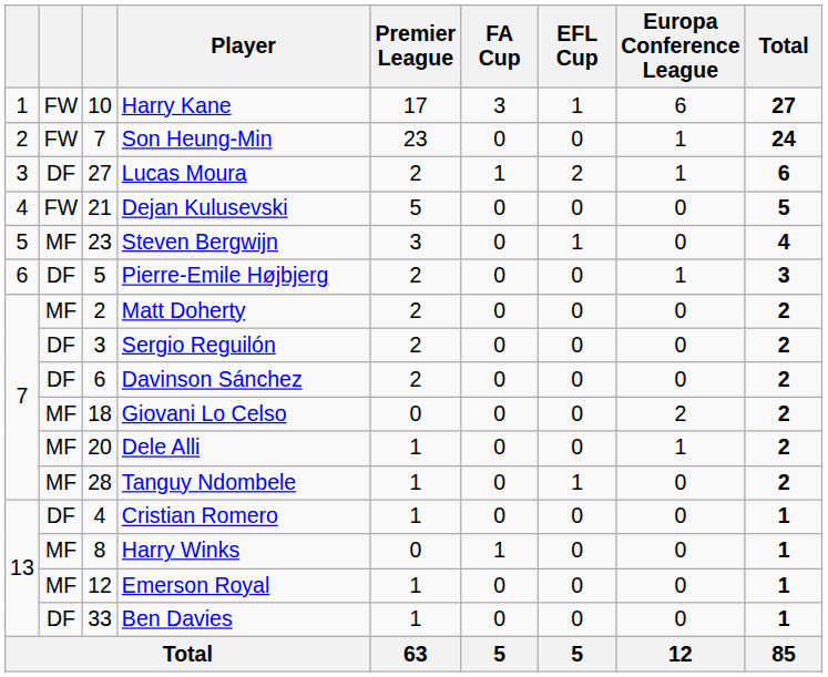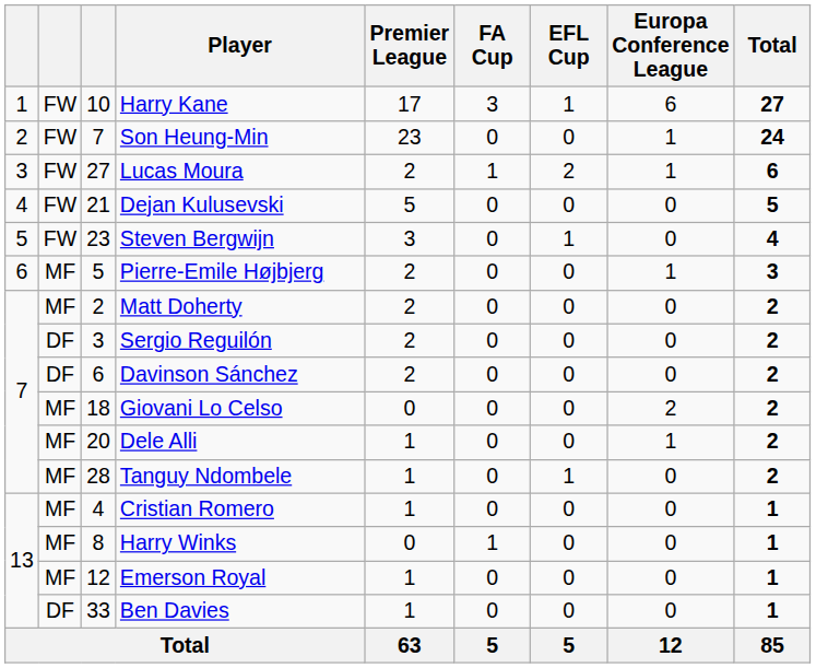Lucas Moura | column 2: DF -> FW
Steven Bergwijn | column 2: MF -> FW
Pierre-Emile Højbjerg | column 2: DF -> MF
Cristian Romero | column 2: DF -> MF
